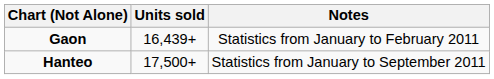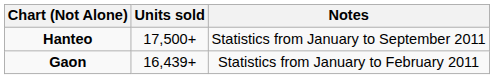rows swapped: Gaon <-> Hanteo
